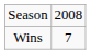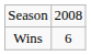Wins | column 2: 7 -> 6
